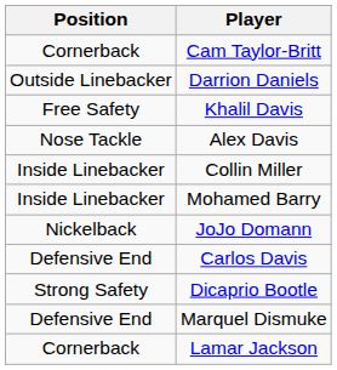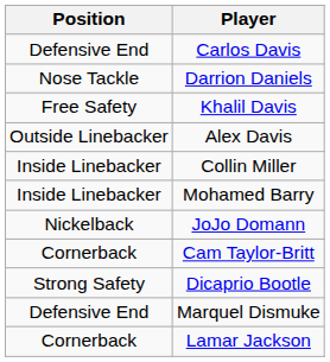rows swapped: Carlos Davis <-> Cam Taylor-Britt
Darrion Daniels | Position: Outside Linebacker -> Nose Tackle
Alex Davis | Position: Nose Tackle -> Outside Linebacker
